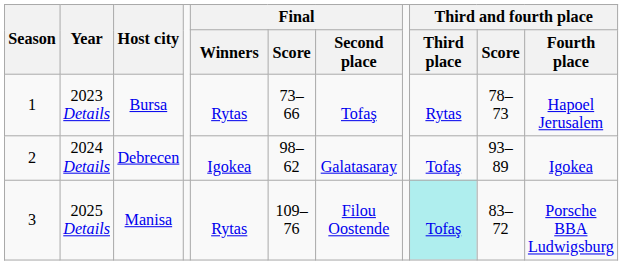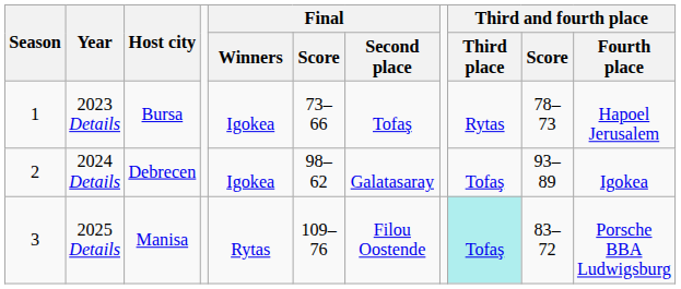2023 Details | Final / Winners: Rytas -> Igokea
